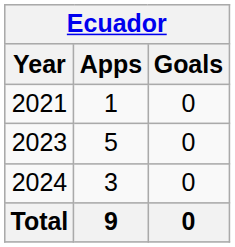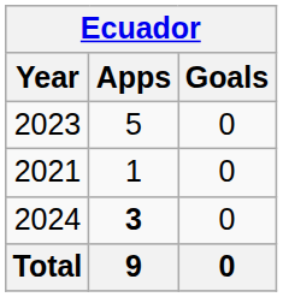rows swapped: 2021 <-> 2023
2024 | Apps: normal -> bold
